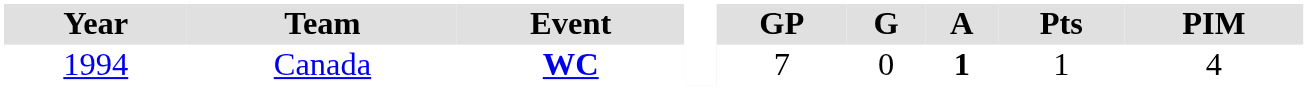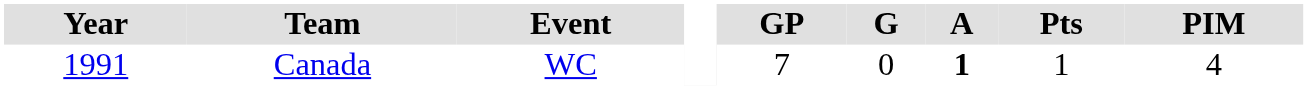Canada | Year: 1994 -> 1991
Canada | Event: bold -> normal
